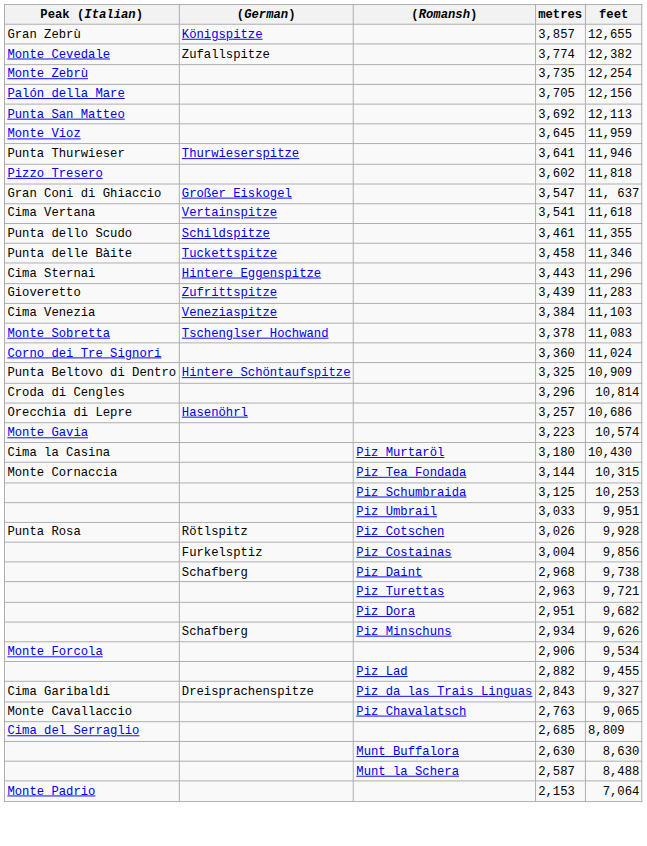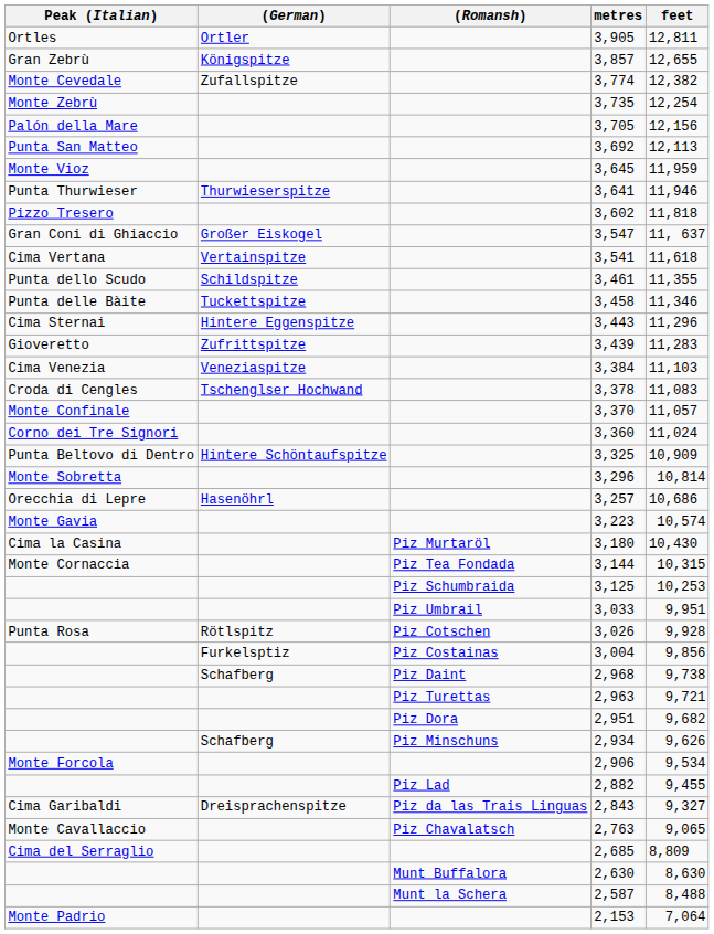+ row: Ortles | Ortler | 3,905 | 12,811
3,378 | Peak (Italian): Monte Sobretta -> Croda di Cengles
+ row: Monte Confinale | 3,370 | 11,057
3,296 | Peak (Italian): Croda di Cengles -> Monte Sobretta
